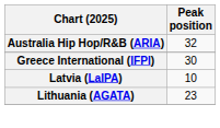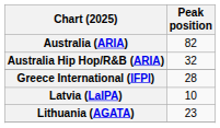+ row: Australia (ARIA) | 82
Greece International (IFPI) | Peak position: 30 -> 28
